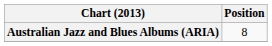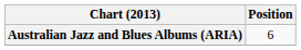Australian Jazz and Blues Albums (ARIA) | Position: 8 -> 6
